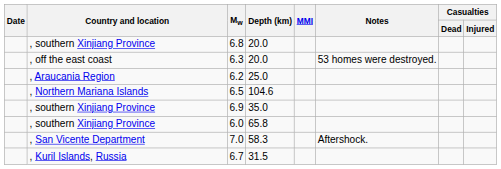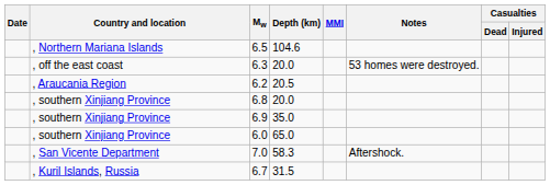rows swapped: 6.8 <-> 6.5
6.2 | Depth (km): 25.0 -> 20.5
6.0 | Depth (km): 65.8 -> 65.0
